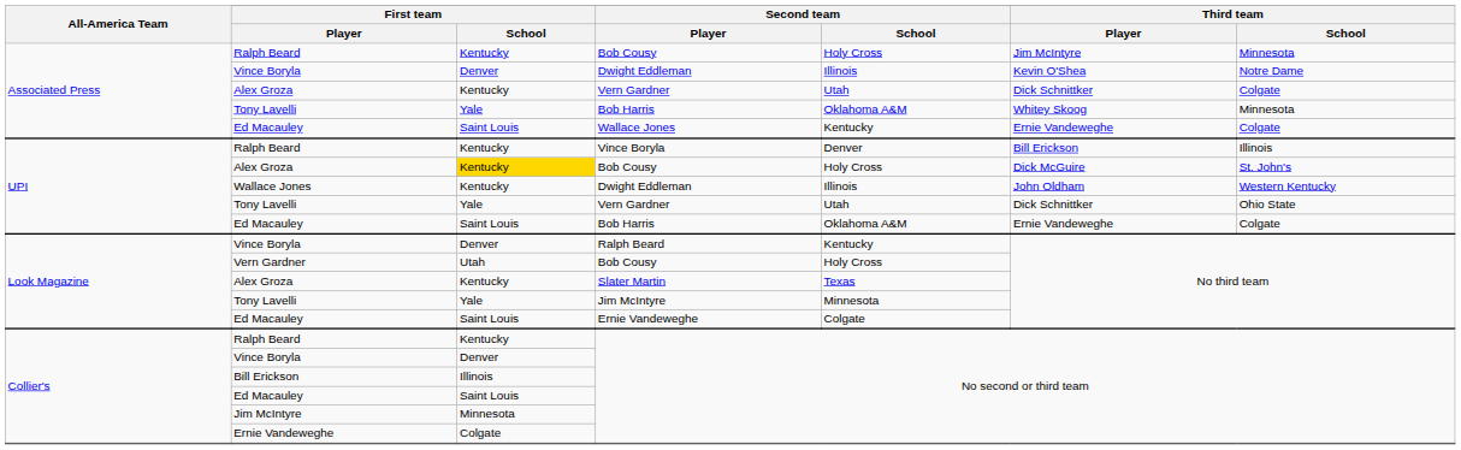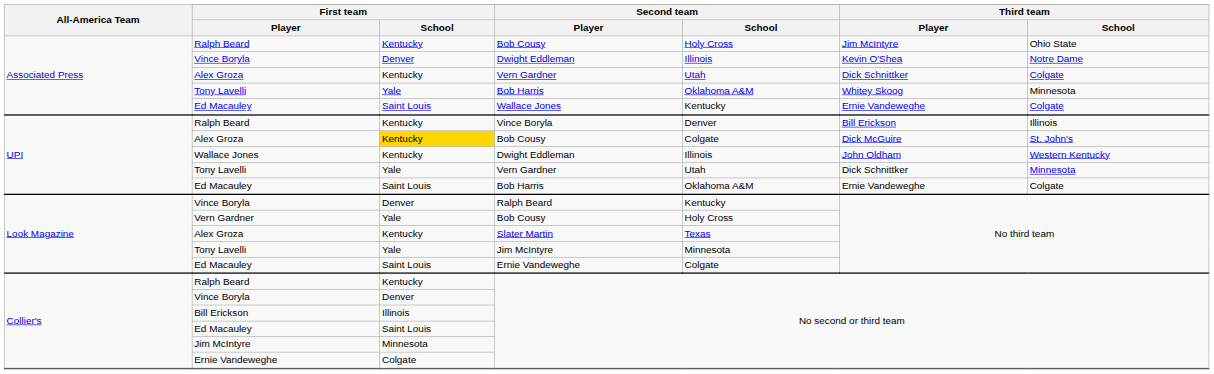Ralph Beard / Bob Cousy | Third team / School: Minnesota -> Ohio State
Alex Groza / Bob Cousy | Second team / School: Holy Cross -> Colgate
Tony Lavelli / Vern Gardner | Third team / School: Ohio State -> Minnesota
Vern Gardner / Bob Cousy | First team / School: Utah -> Yale
